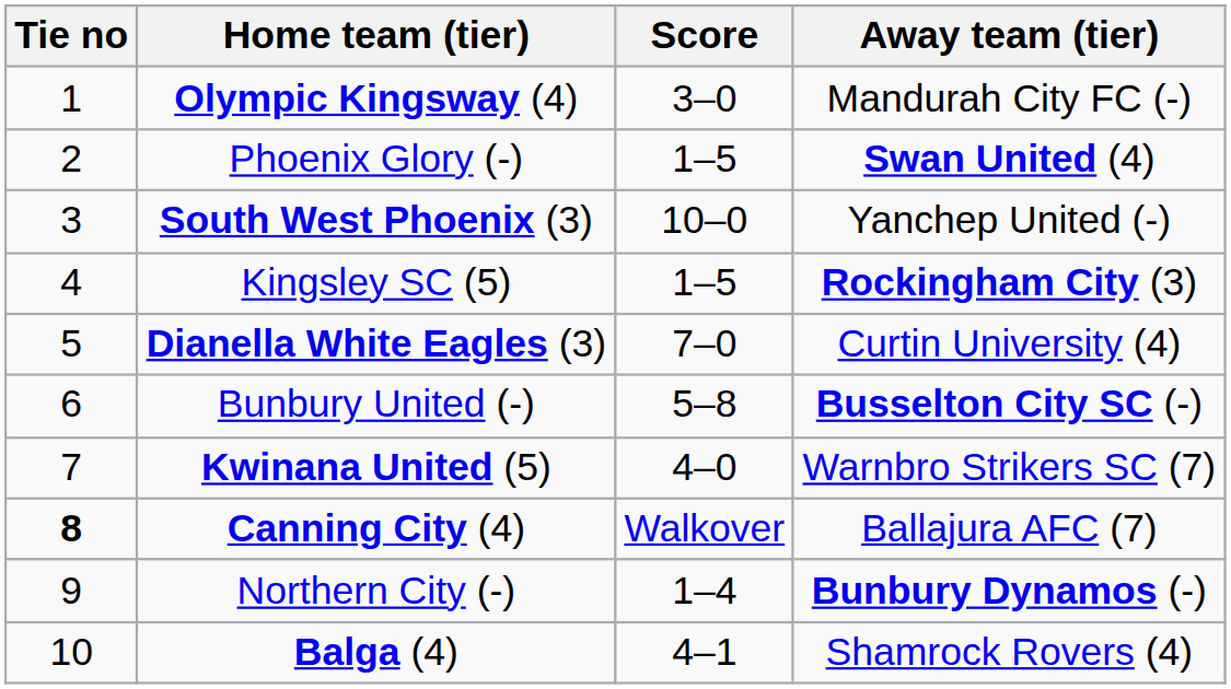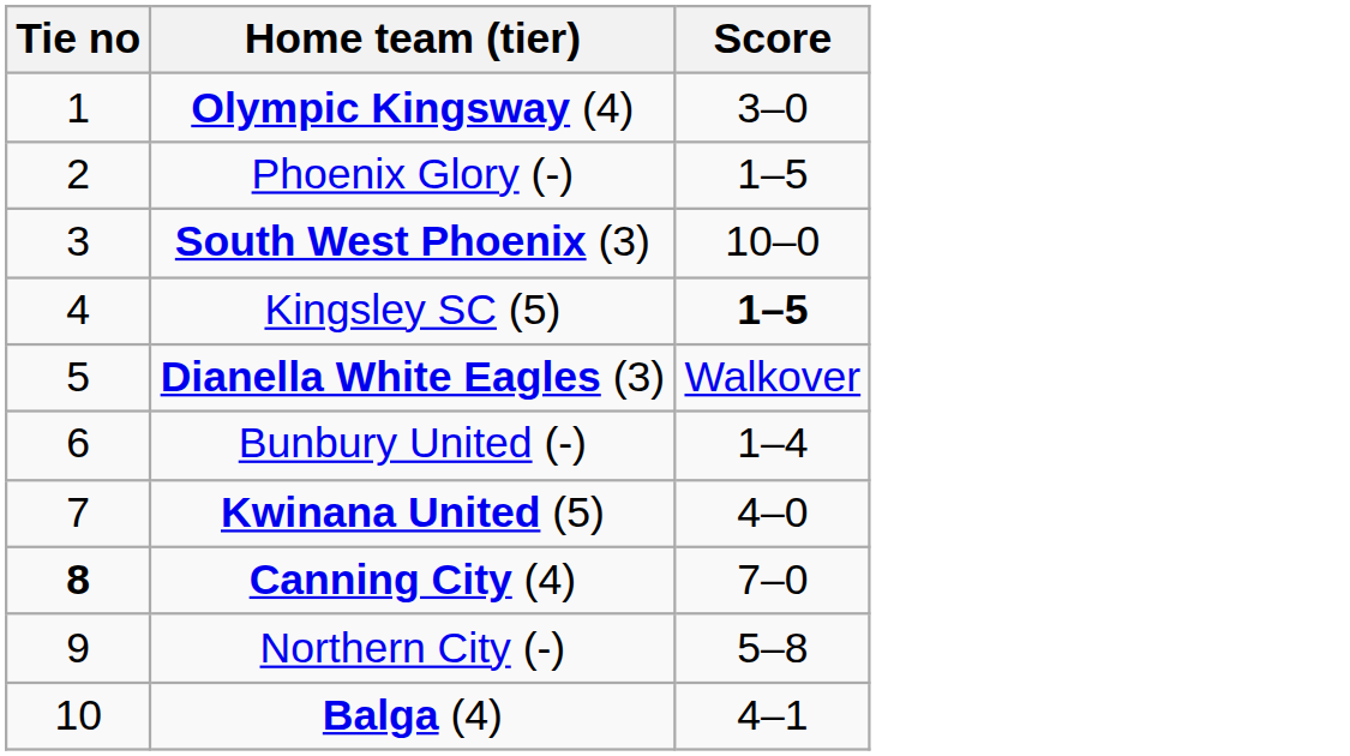- column: Away team (tier) | Mandurah City FC (-) | Swan United (4) | Yanchep United (-) | Rockingham City (3) | Curtin University (4) | Busselton City SC (-) | Warnbro Strikers SC (7) | Ballajura AFC (7) | Bunbury Dynamos (-) | Shamrock Rovers (4)
Kingsley SC (5) | Score: normal -> bold
Dianella White Eagles (3) | Score: 7–0 -> Walkover
Bunbury United (-) | Score: 5–8 -> 1–4
Canning City (4) | Score: Walkover -> 7–0
Northern City (-) | Score: 1–4 -> 5–8
